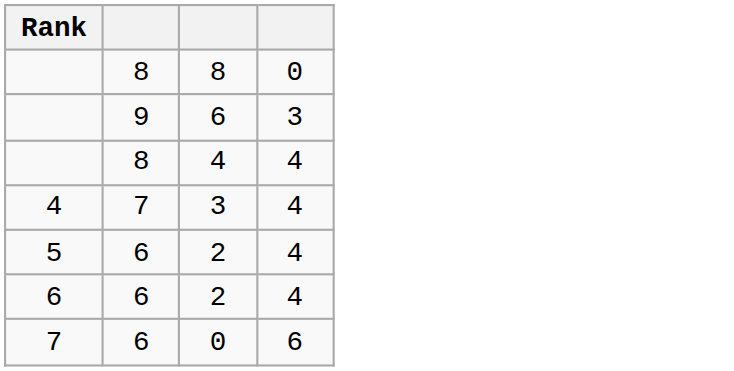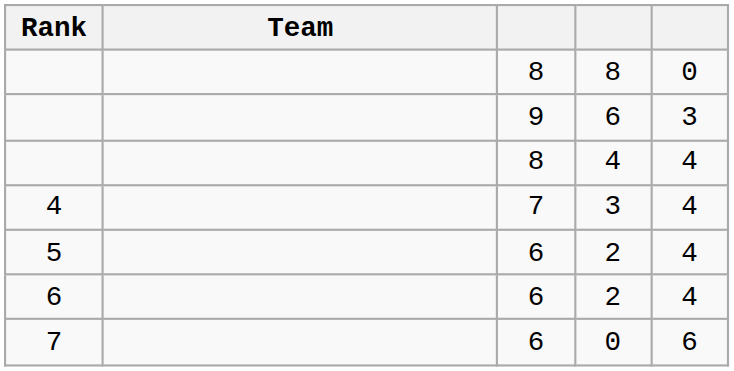+ column: Team
